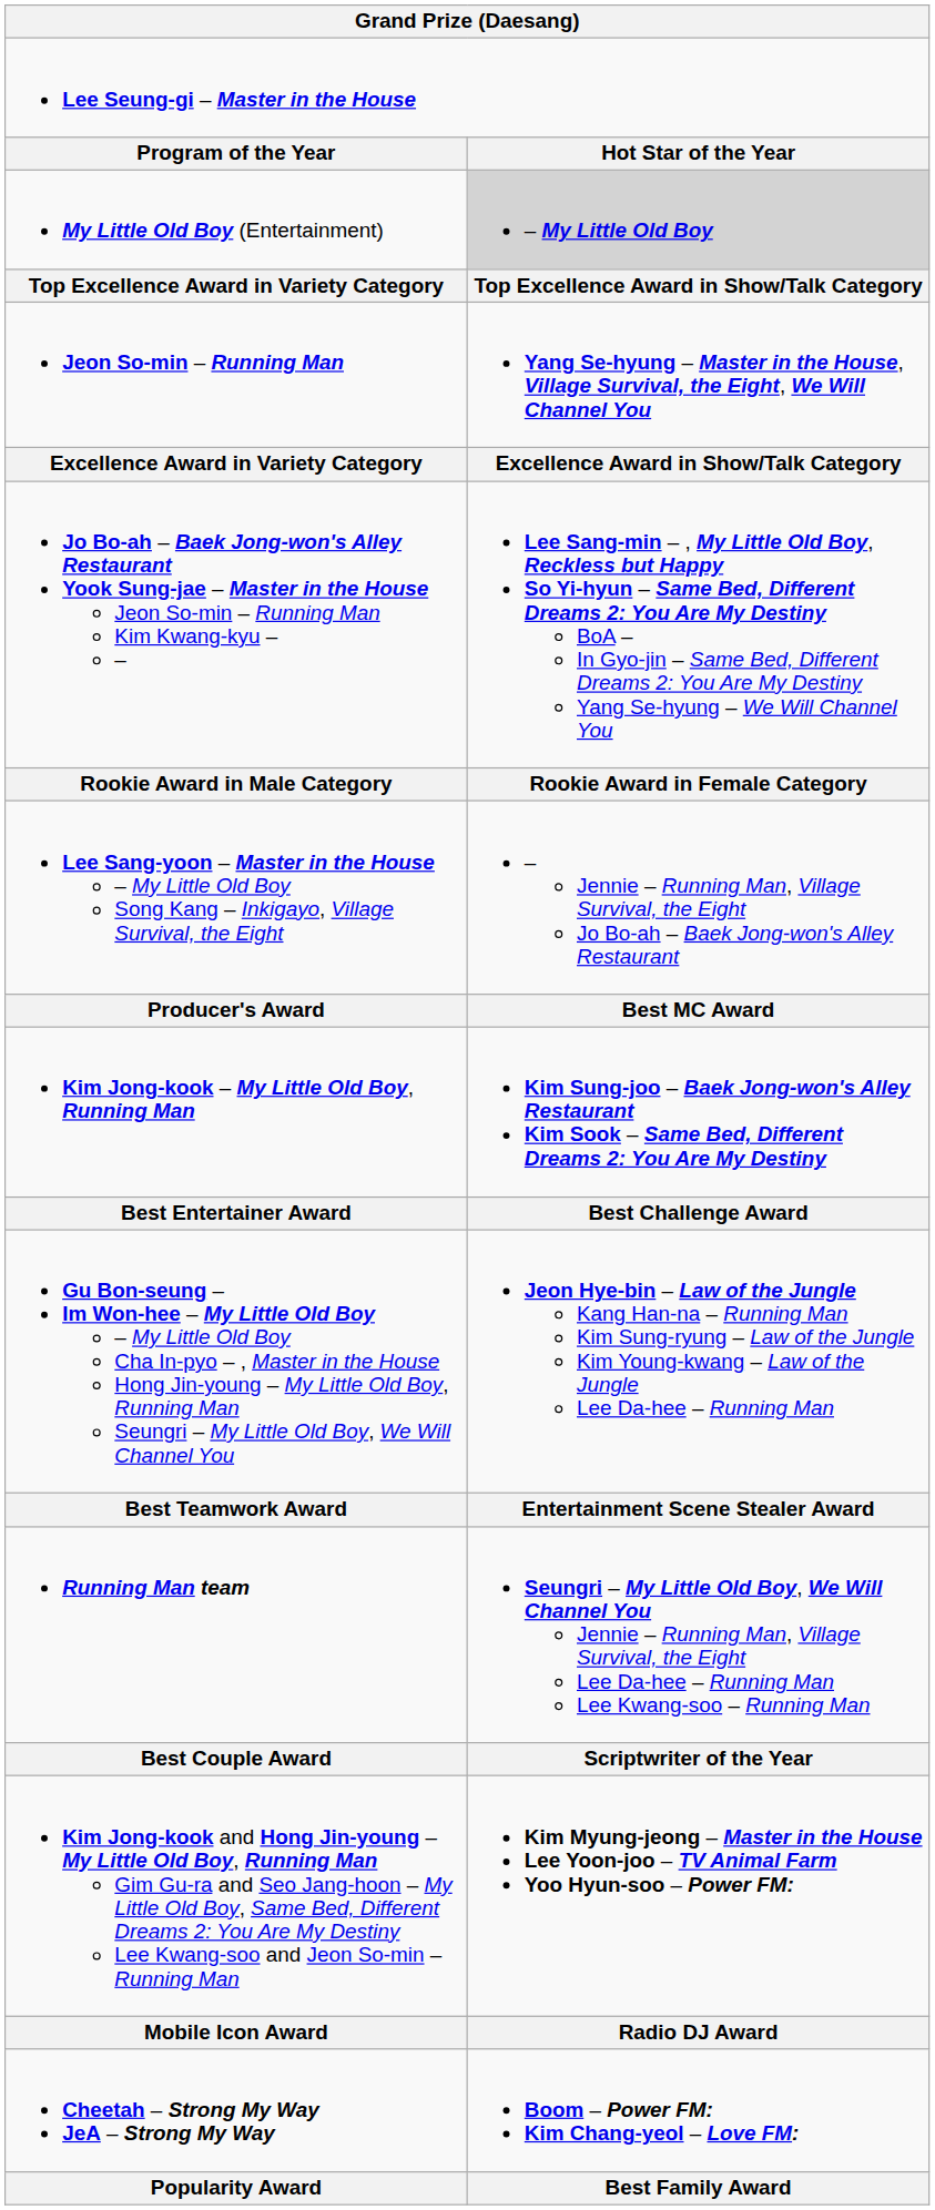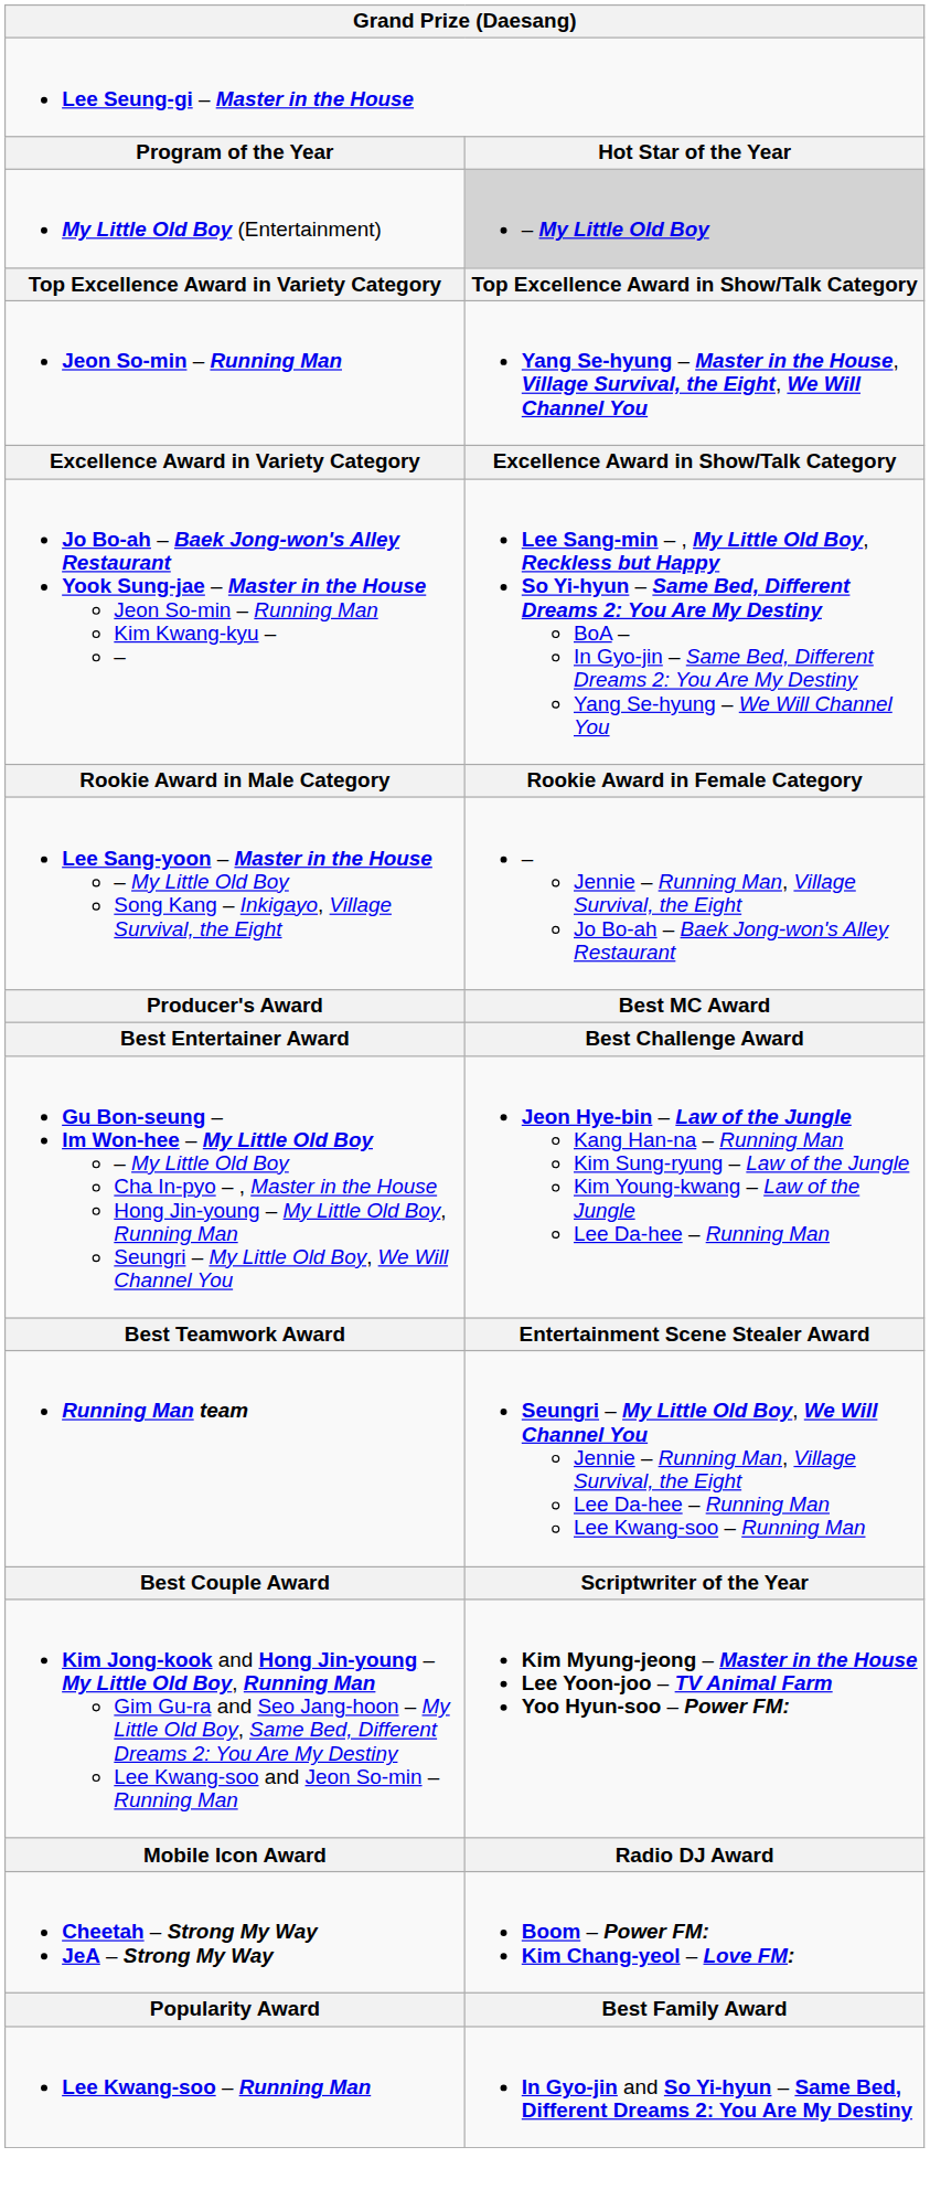- row: Kim Jong-kook – My Little Old Boy, Running Man | Kim Sung-joo – Baek Jong-won's Alley Restaurant Kim Sook – Same Bed, Different Dreams 2: You Are My Destiny
+ row: Lee Kwang-soo – Running Man | In Gyo-jin and So Yi-hyun – Same Bed, Different Dreams 2: You Are My Destiny
